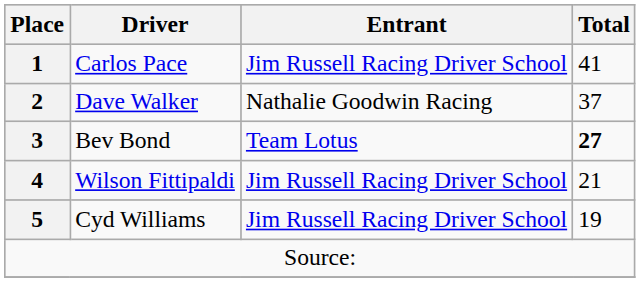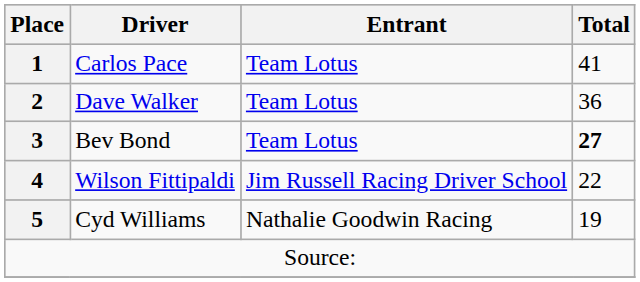Carlos Pace | Entrant: Jim Russell Racing Driver School -> Team Lotus
Dave Walker | Entrant: Nathalie Goodwin Racing -> Team Lotus
Dave Walker | Total: 37 -> 36
Wilson Fittipaldi | Total: 21 -> 22
Cyd Williams | Entrant: Jim Russell Racing Driver School -> Nathalie Goodwin Racing
